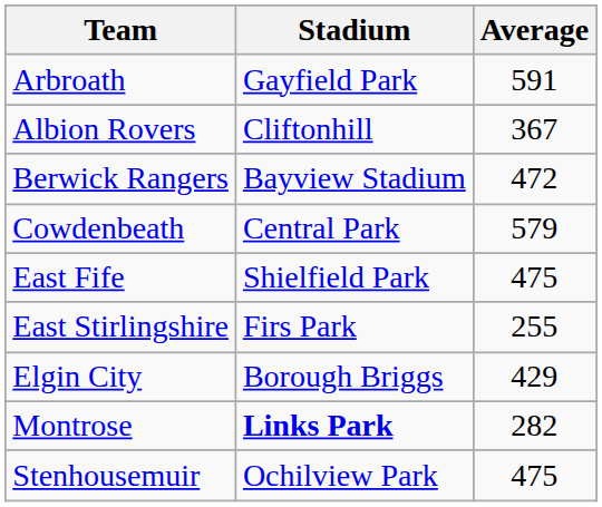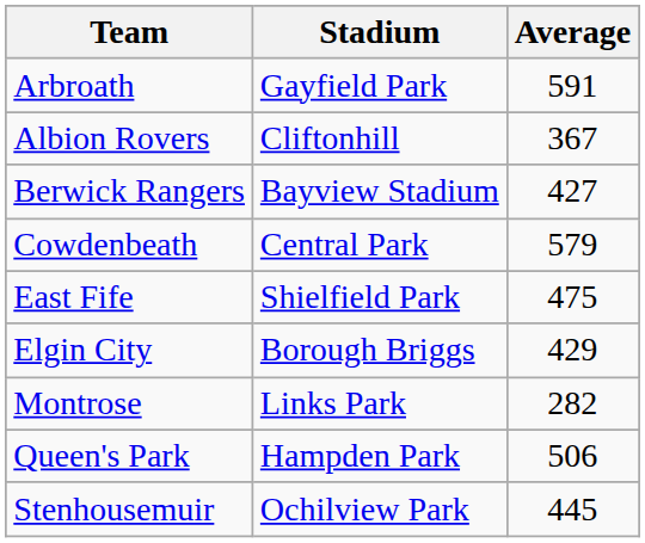Berwick Rangers | Average: 472 -> 427
- row: East Stirlingshire | Firs Park | 255
Montrose | Stadium: bold -> normal
+ row: Queen's Park | Hampden Park | 506
Stenhousemuir | Average: 475 -> 445
